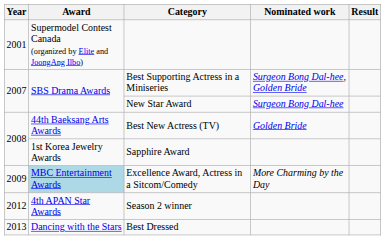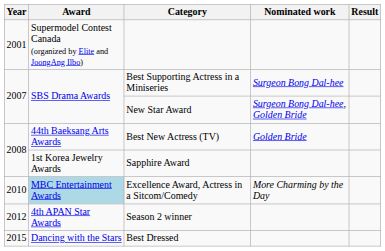Best Supporting Actress in a Miniseries | Nominated work: Surgeon Bong Dal-hee, Golden Bride -> Surgeon Bong Dal-hee
New Star Award | Nominated work: Surgeon Bong Dal-hee -> Surgeon Bong Dal-hee, Golden Bride
Excellence Award, Actress in a Sitcom/Comedy | Year: 2009 -> 2010
Best Dressed | Year: 2013 -> 2015
